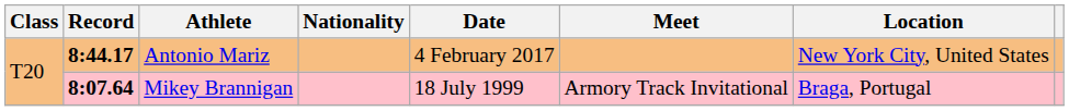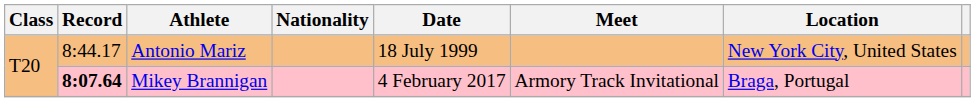Antonio Mariz | Record: bold -> normal
Antonio Mariz | Date: 4 February 2017 -> 18 July 1999
Mikey Brannigan | Date: 18 July 1999 -> 4 February 2017
